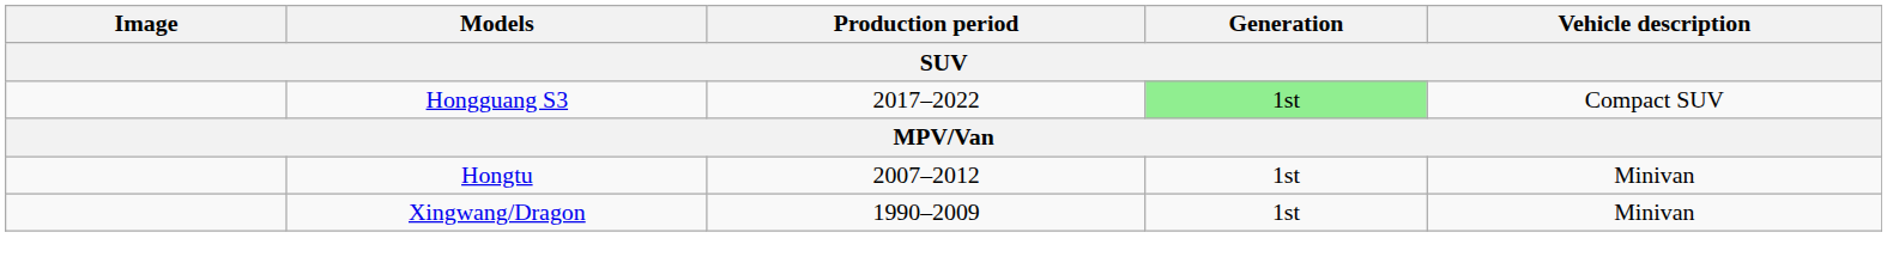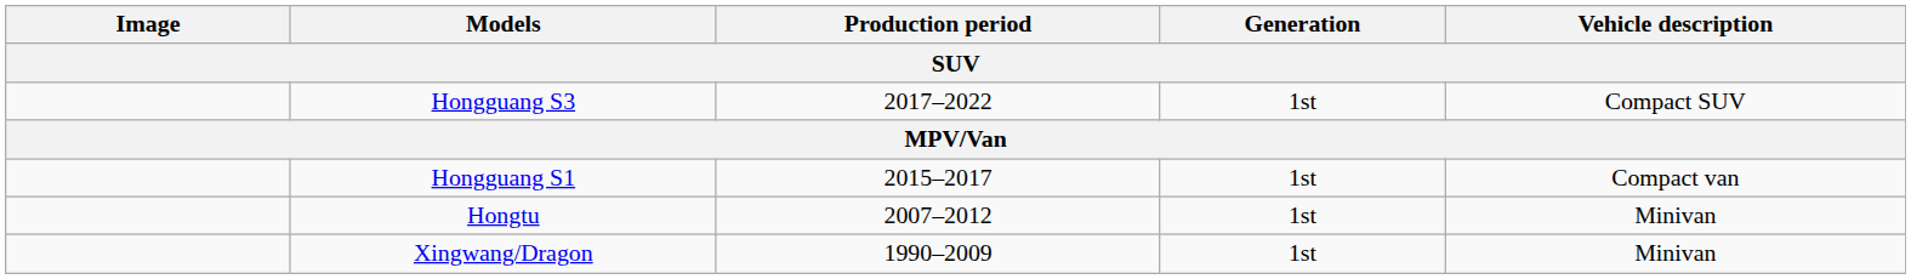Hongguang S3 | Generation: lightgreen background -> no background
+ row: Hongguang S1 | 2015–2017 | 1st | Compact van
